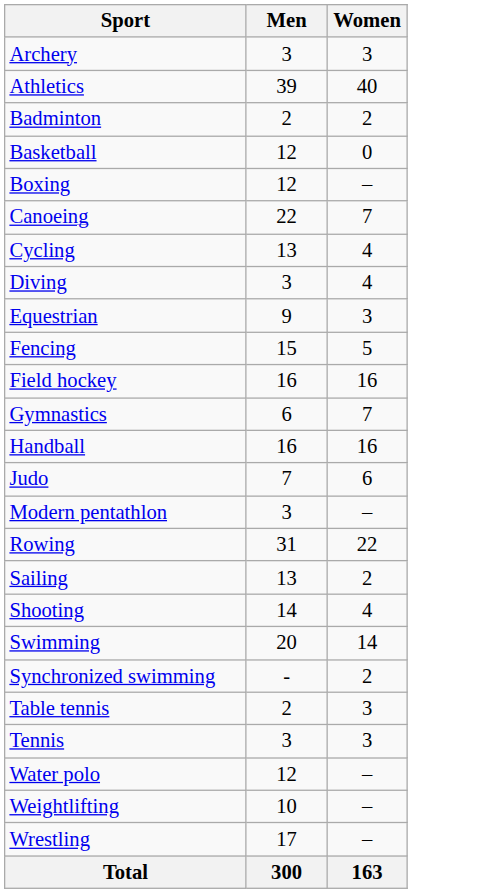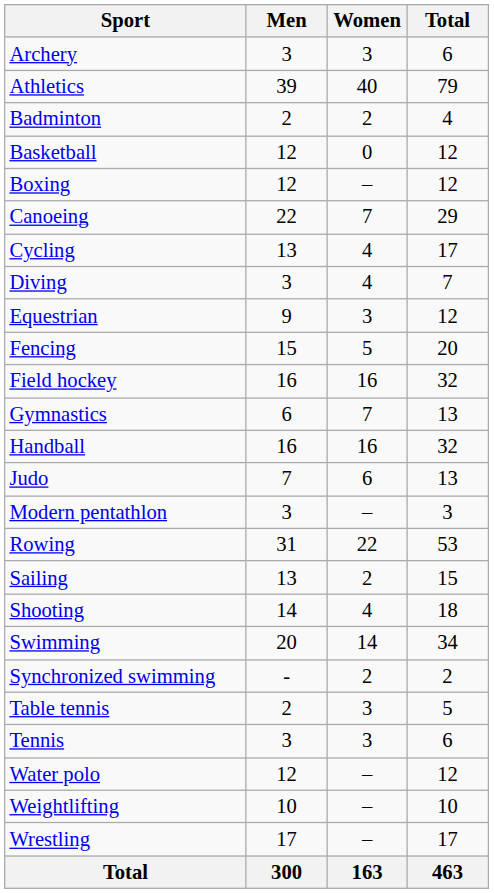+ column: Total | 6 | 79 | 4 | 12 | 12 | 29 | 17 | 7 | 12 | 20 | 32 | 13 | 32 | 13 | 3 | 53 | 15 | 18 | 34 | 2 | 5 | 6 | 12 | 10 | 17 | 463
